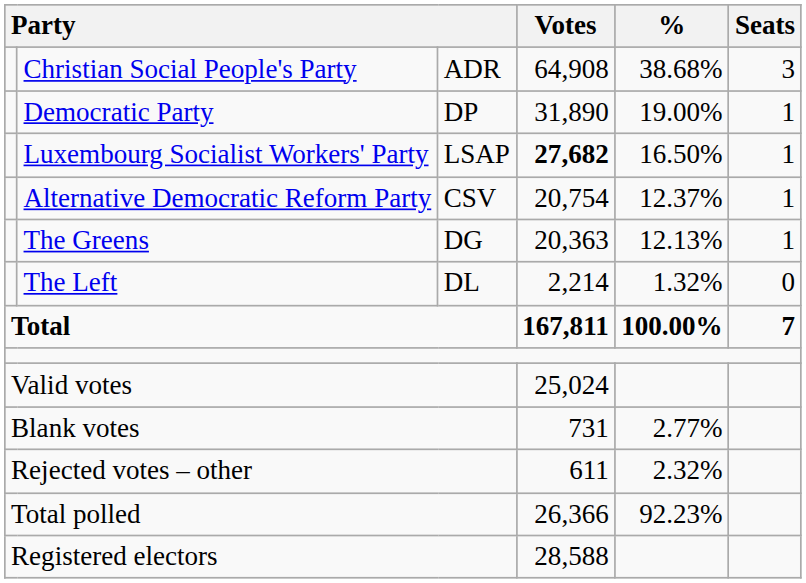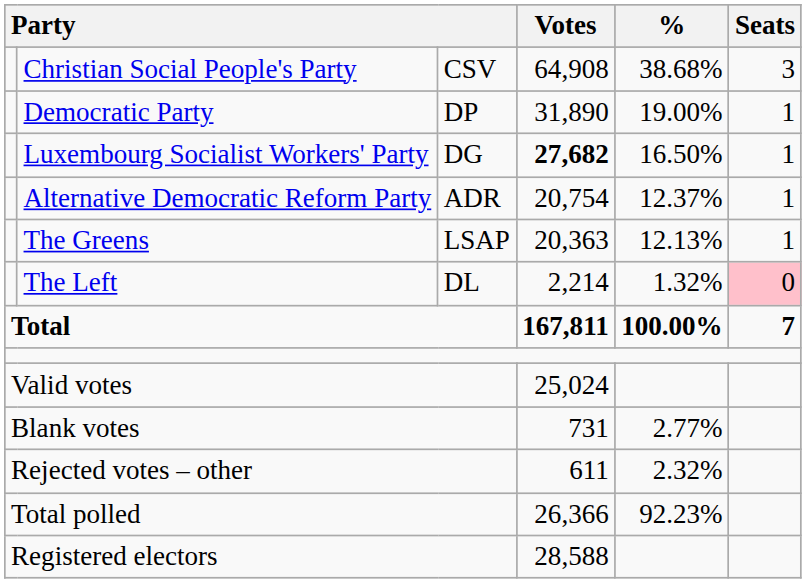Christian Social People's Party | column 3: ADR -> CSV
Luxembourg Socialist Workers' Party | column 3: LSAP -> DG
Alternative Democratic Reform Party | column 3: CSV -> ADR
The Greens | column 3: DG -> LSAP
The Left | Seats: no background -> pink background
